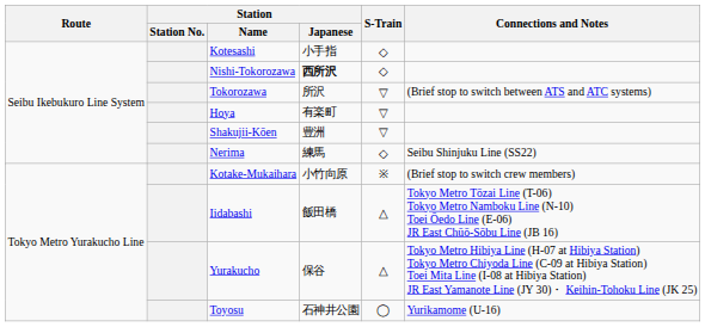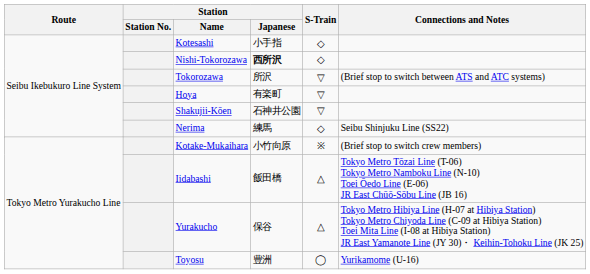Shakujii-Kōen | Station / Japanese: 豊洲 -> 石神井公園
Toyosu | Station / Japanese: 石神井公園 -> 豊洲
